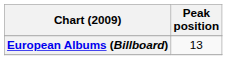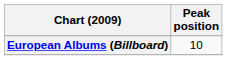European Albums (Billboard) | Peak position: 13 -> 10
